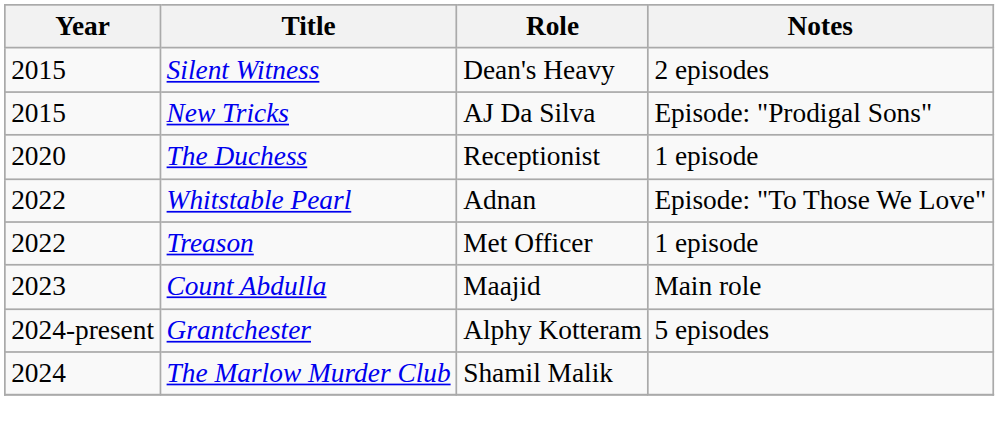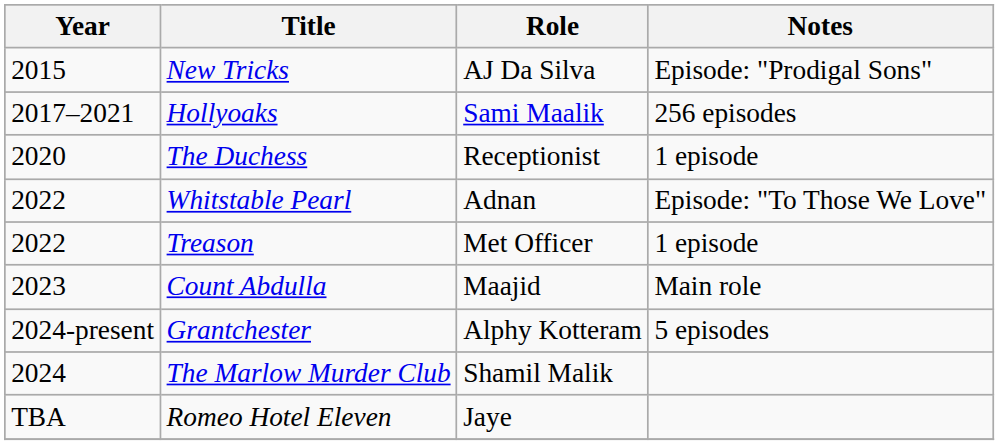- row: 2015 | Silent Witness | Dean's Heavy | 2 episodes
+ row: 2017–2021 | Hollyoaks | Sami Maalik | 256 episodes
+ row: TBA | Romeo Hotel Eleven | Jaye
